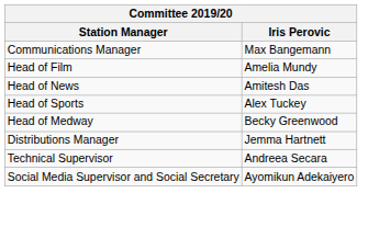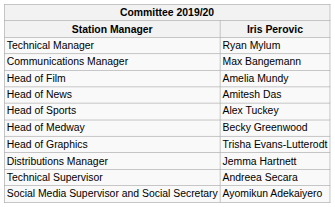+ row: Technical Manager | Ryan Mylum
+ row: Head of Graphics | Trisha Evans-Lutterodt
